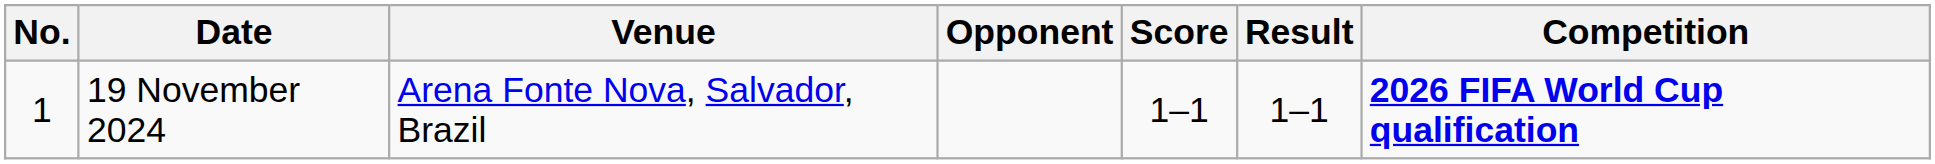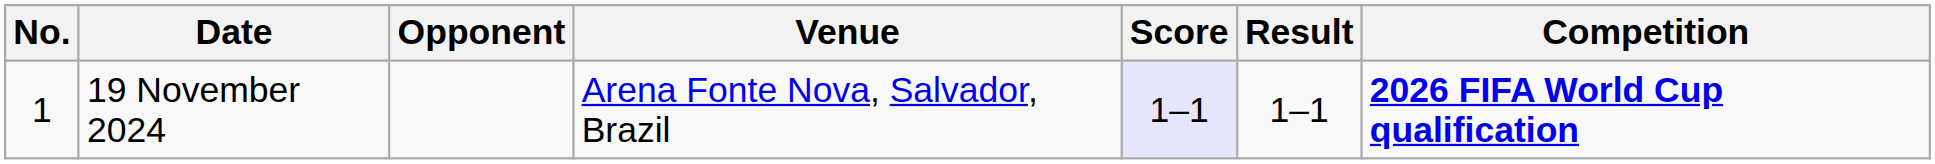columns swapped: Venue <-> Opponent
19 November 2024 | Score: no background -> lavender background
